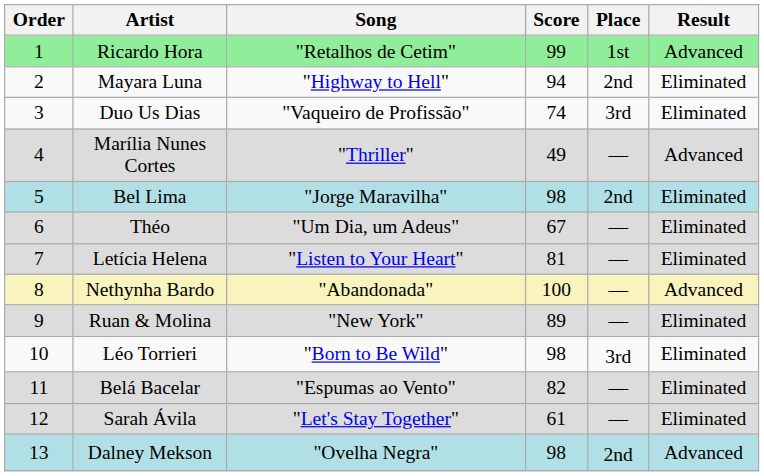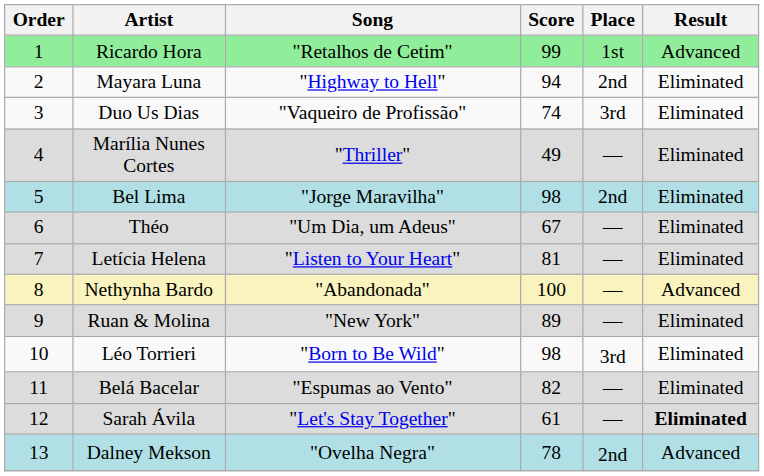Marília Nunes Cortes | Result: Advanced -> Eliminated
Sarah Ávila | Result: normal -> bold
Dalney Mekson | Score: 98 -> 78
